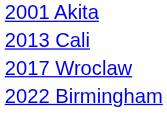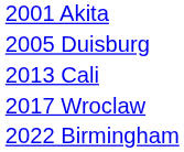+ row: 2005 Duisburg
